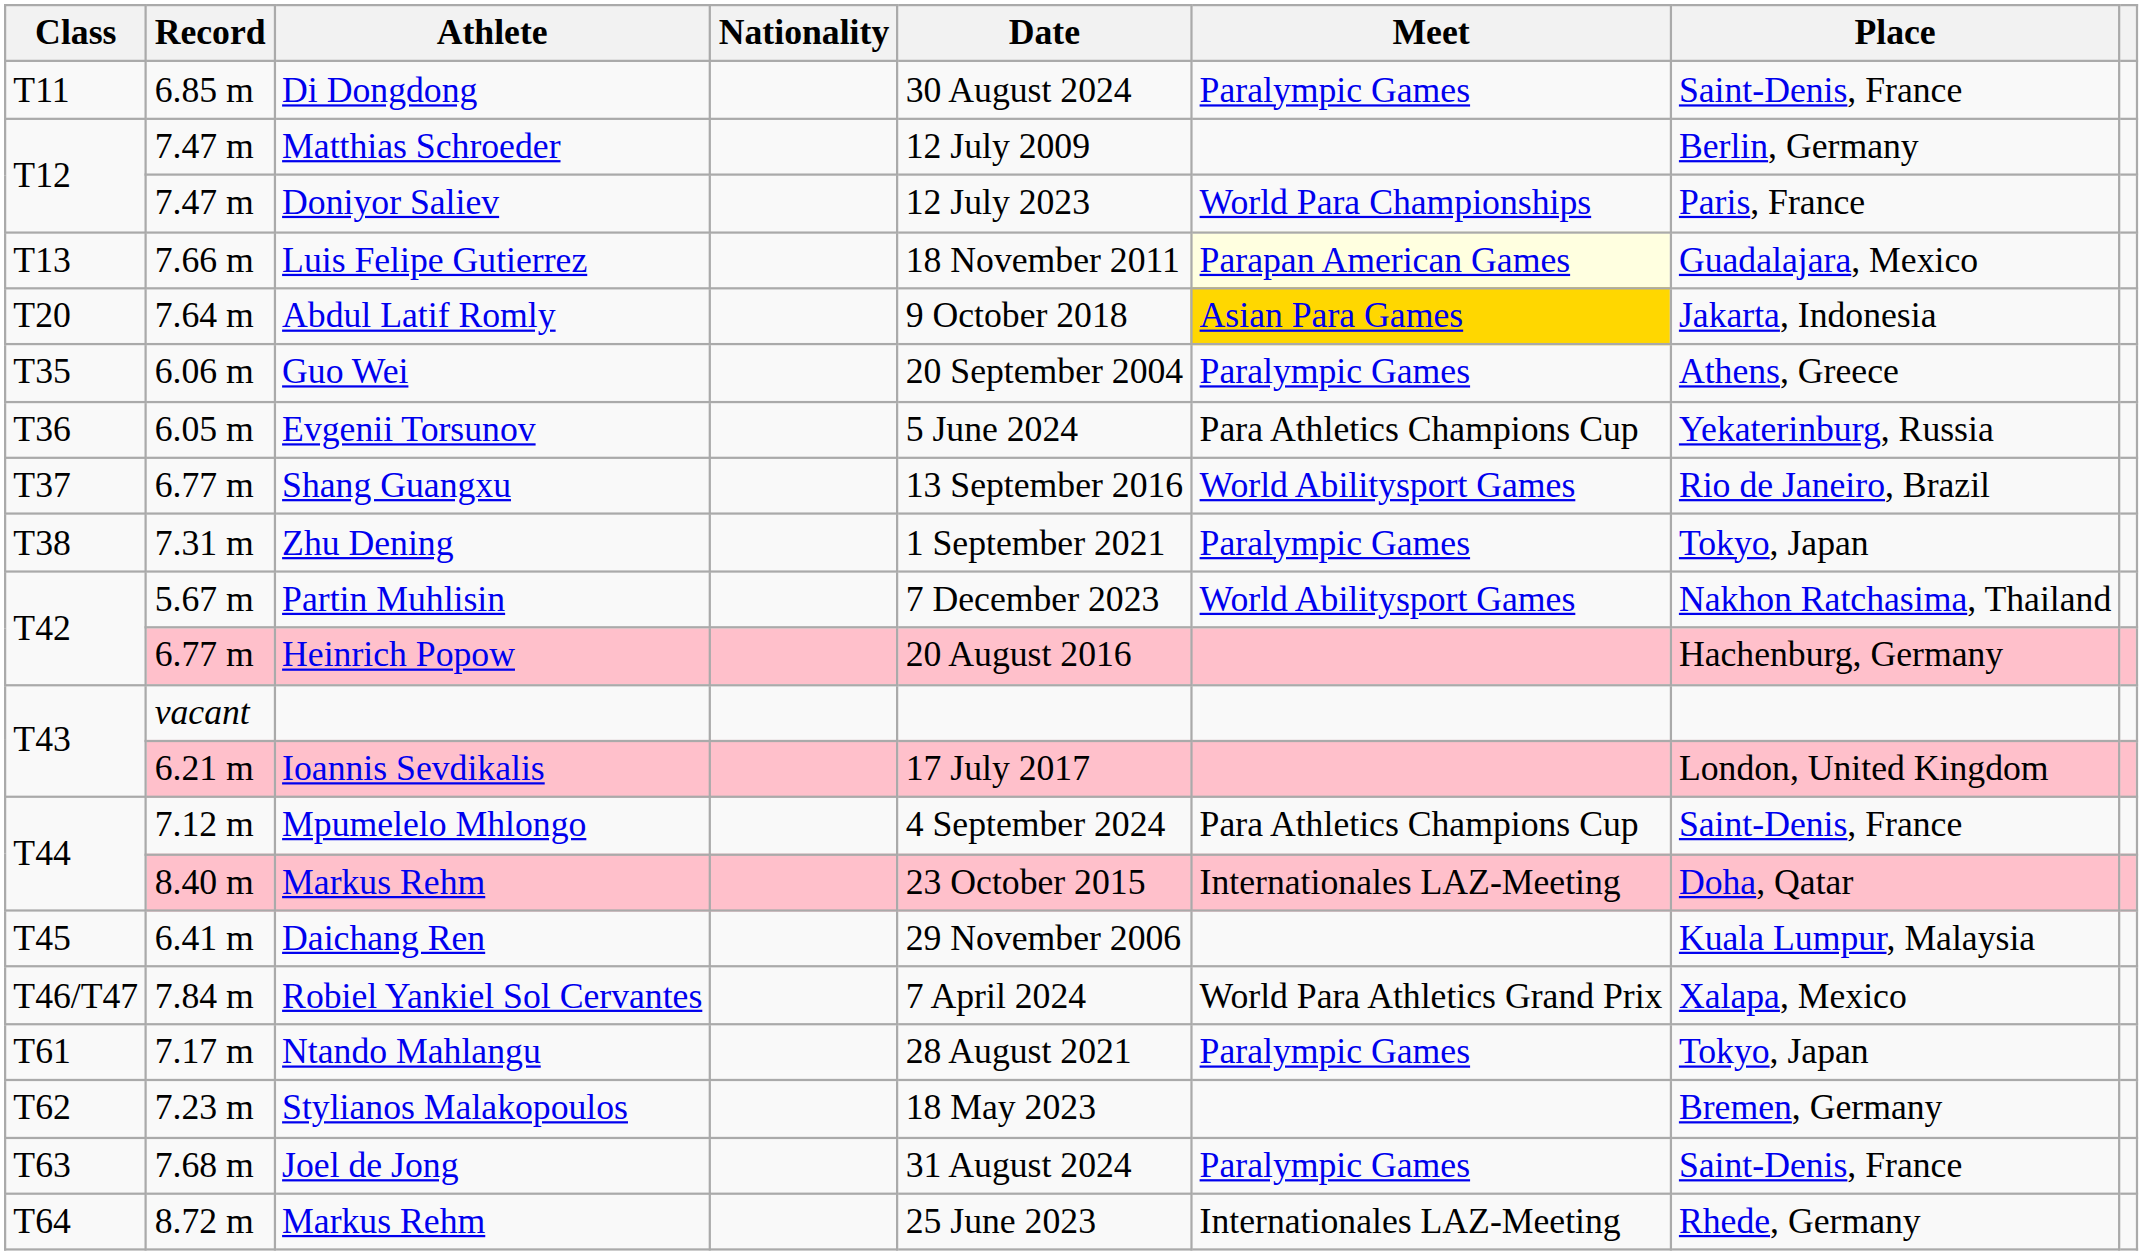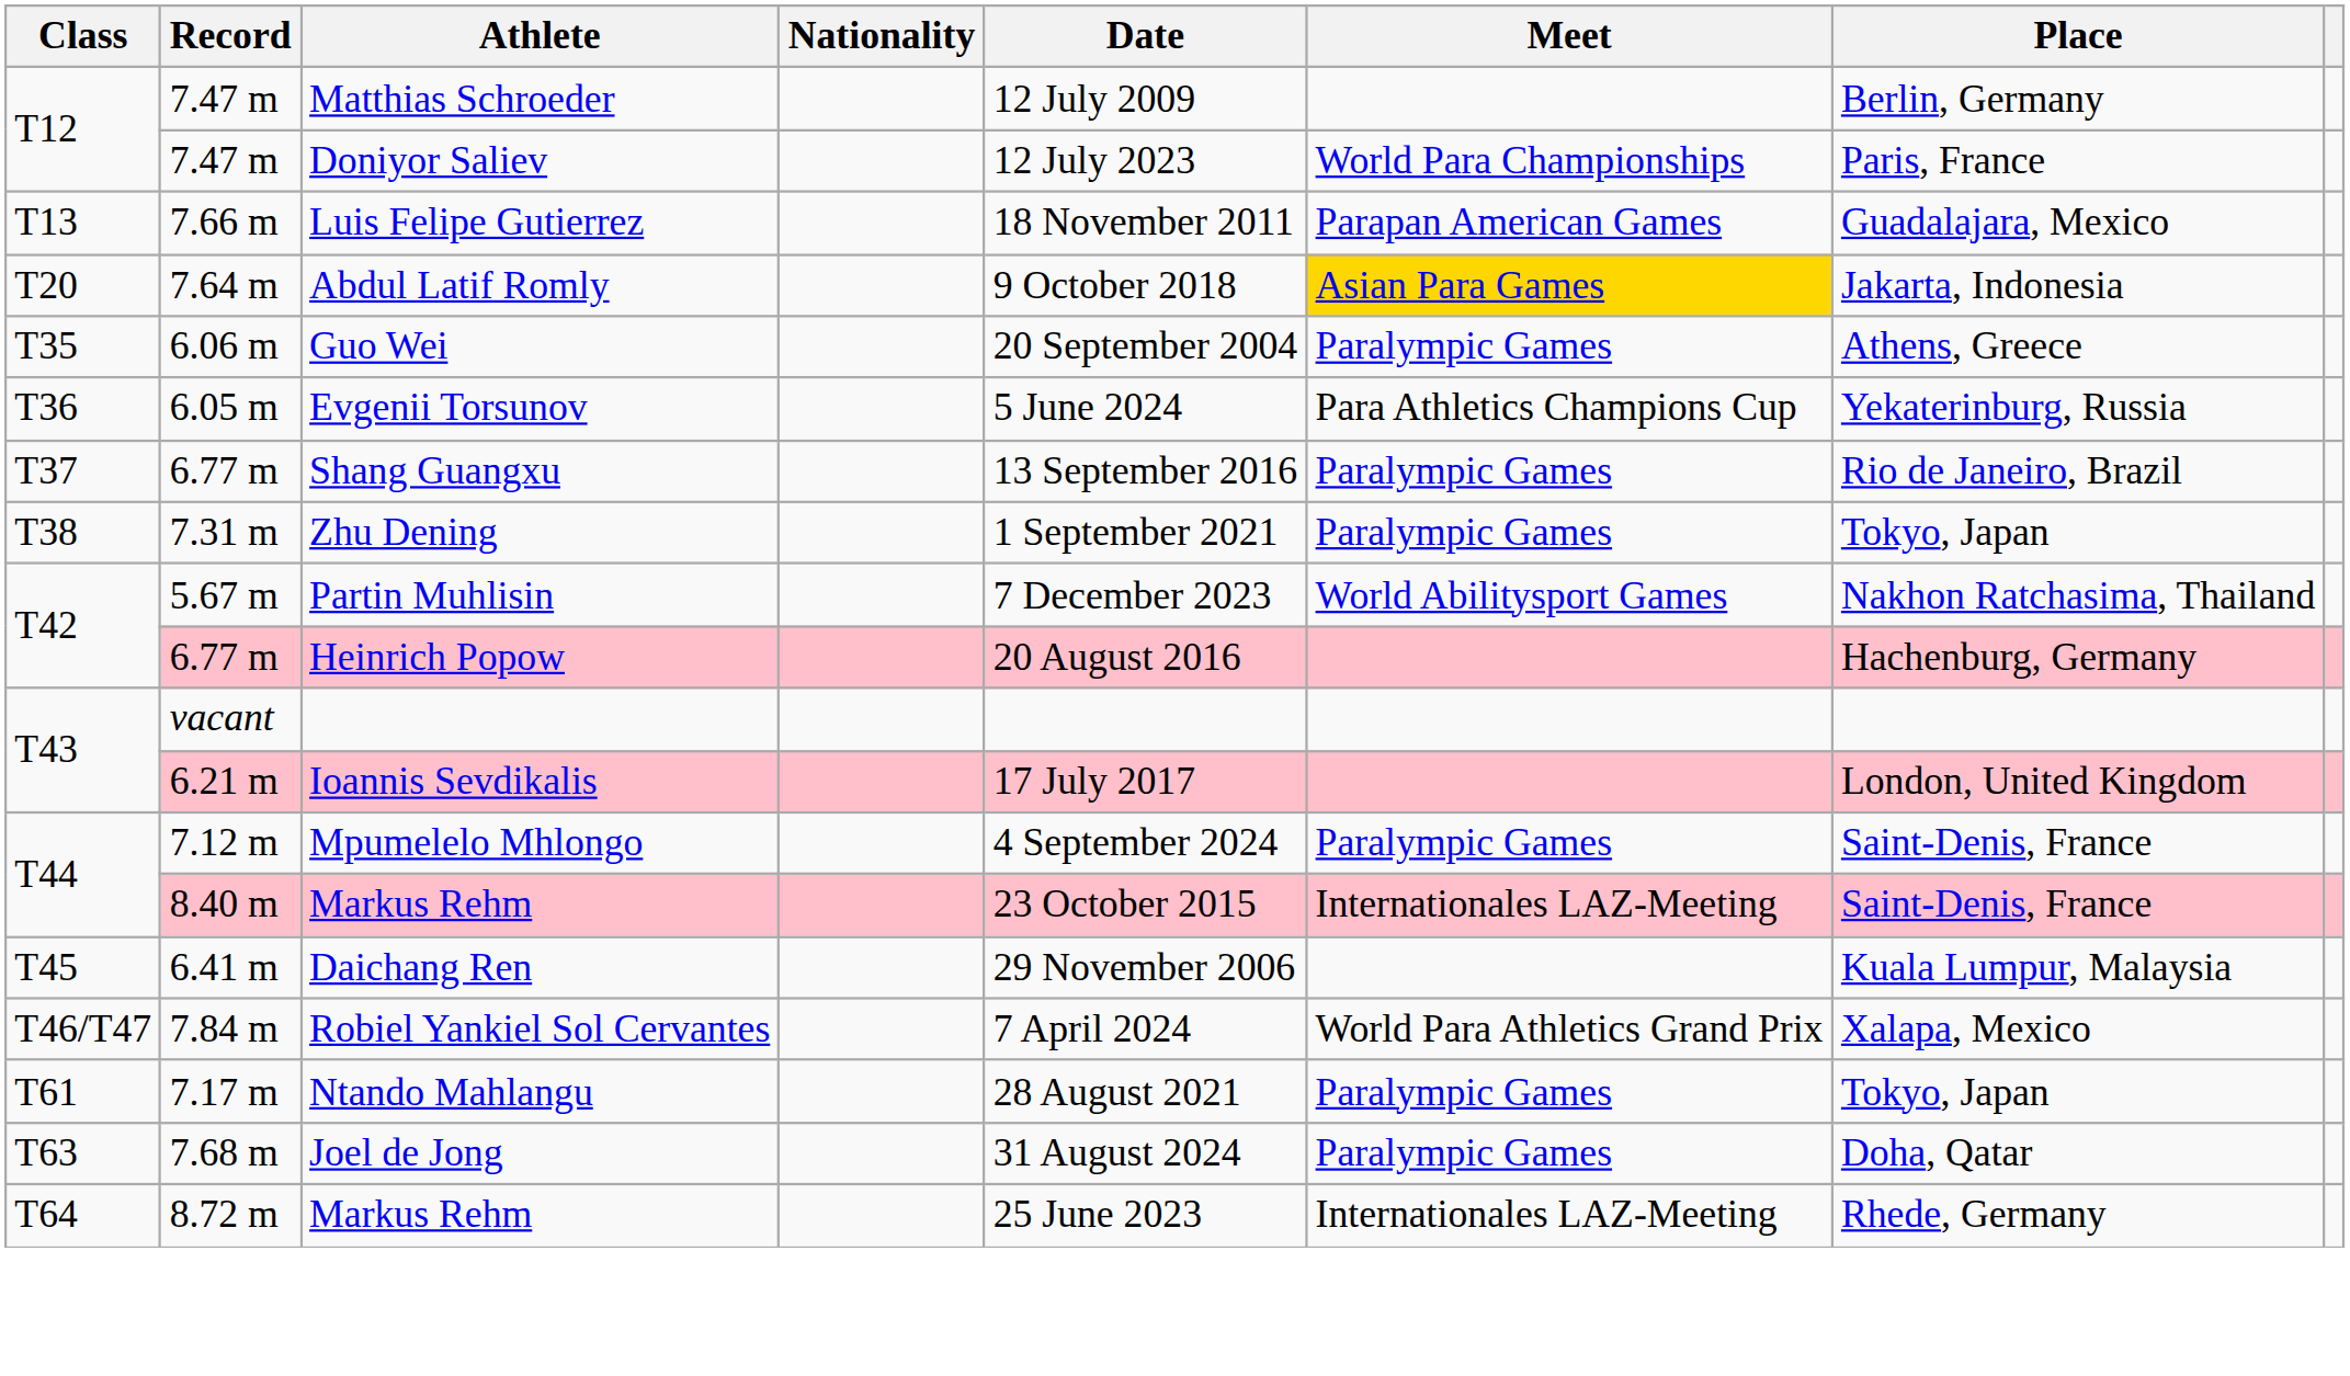- row: T11 | 6.85 m | Di Dongdong | 30 August 2024 | Paralympic Games | Saint-Denis, France
Luis Felipe Gutierrez | Meet: lightyellow background -> no background
Shang Guangxu | Meet: World Abilitysport Games -> Paralympic Games
Mpumelelo Mhlongo | Meet: Para Athletics Champions Cup -> Paralympic Games
8.40 m / Markus Rehm | Place: Doha, Qatar -> Saint-Denis, France
- row: T62 | 7.23 m | Stylianos Malakopoulos | 18 May 2023 | Bremen, Germany
Joel de Jong | Place: Saint-Denis, France -> Doha, Qatar
